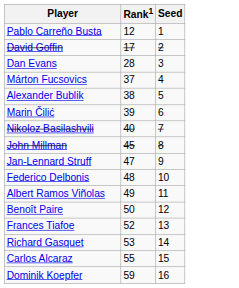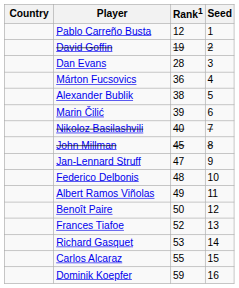+ column: Country
David Goffin | Rank1: 17 -> 19
Márton Fucsovics | Rank1: 37 -> 36
